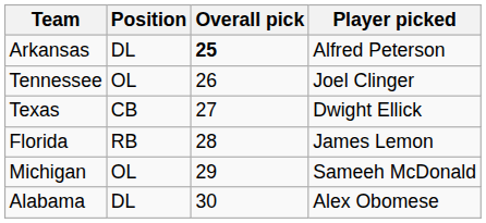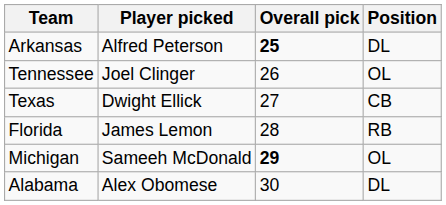columns swapped: Player picked <-> Position
Michigan | Overall pick: normal -> bold
